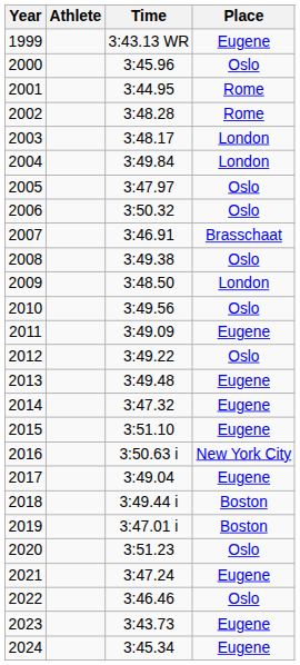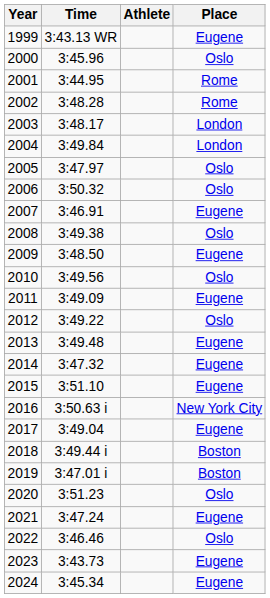columns swapped: Time <-> Athlete
2007 | Place: Brasschaat -> Eugene
2009 | Place: London -> Eugene
